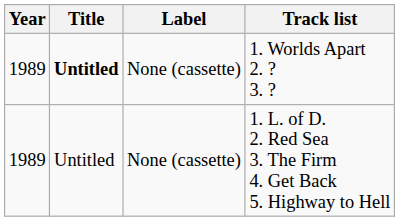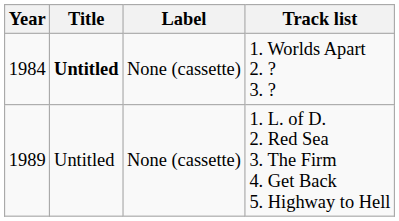1. Worlds Apart 2. ? 3. ? | Year: 1989 -> 1984
